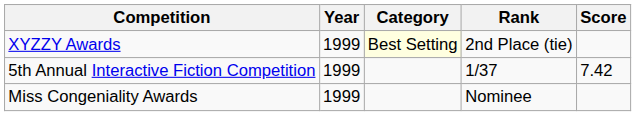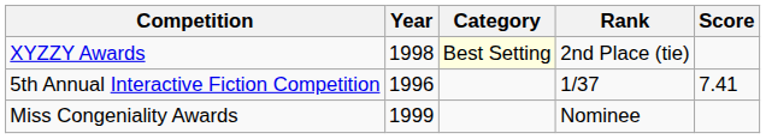XYZZY Awards | Year: 1999 -> 1998
5th Annual Interactive Fiction Competition | Year: 1999 -> 1996
5th Annual Interactive Fiction Competition | Score: 7.42 -> 7.41
